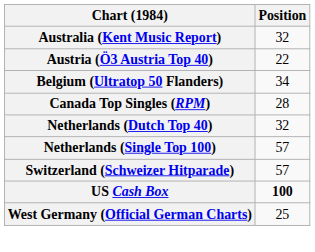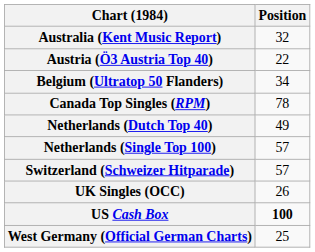Canada Top Singles (RPM) | Position: 28 -> 78
Netherlands (Dutch Top 40) | Position: 32 -> 49
+ row: UK Singles (OCC) | 26
